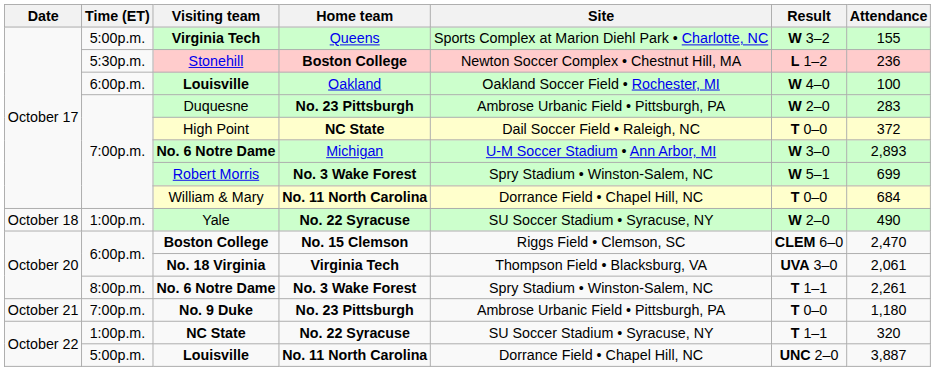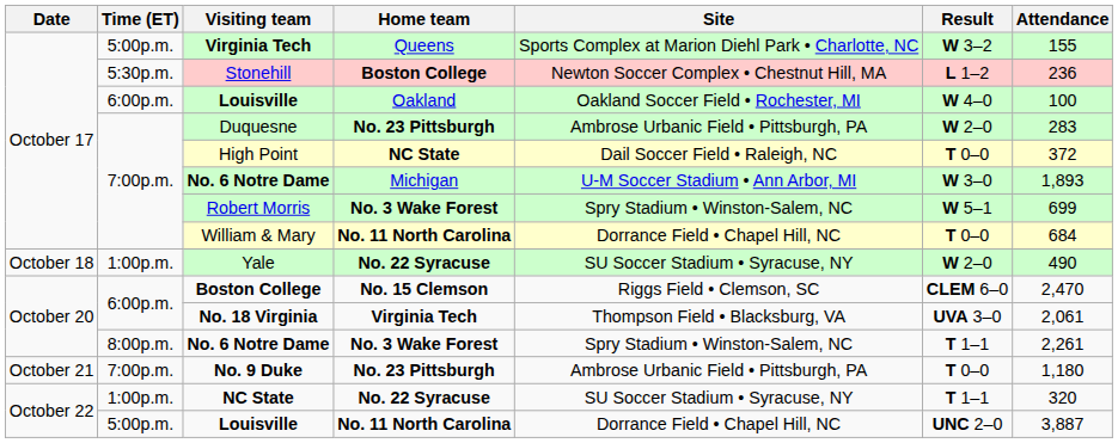No. 6 Notre Dame / Michigan | Attendance: 2,893 -> 1,893
